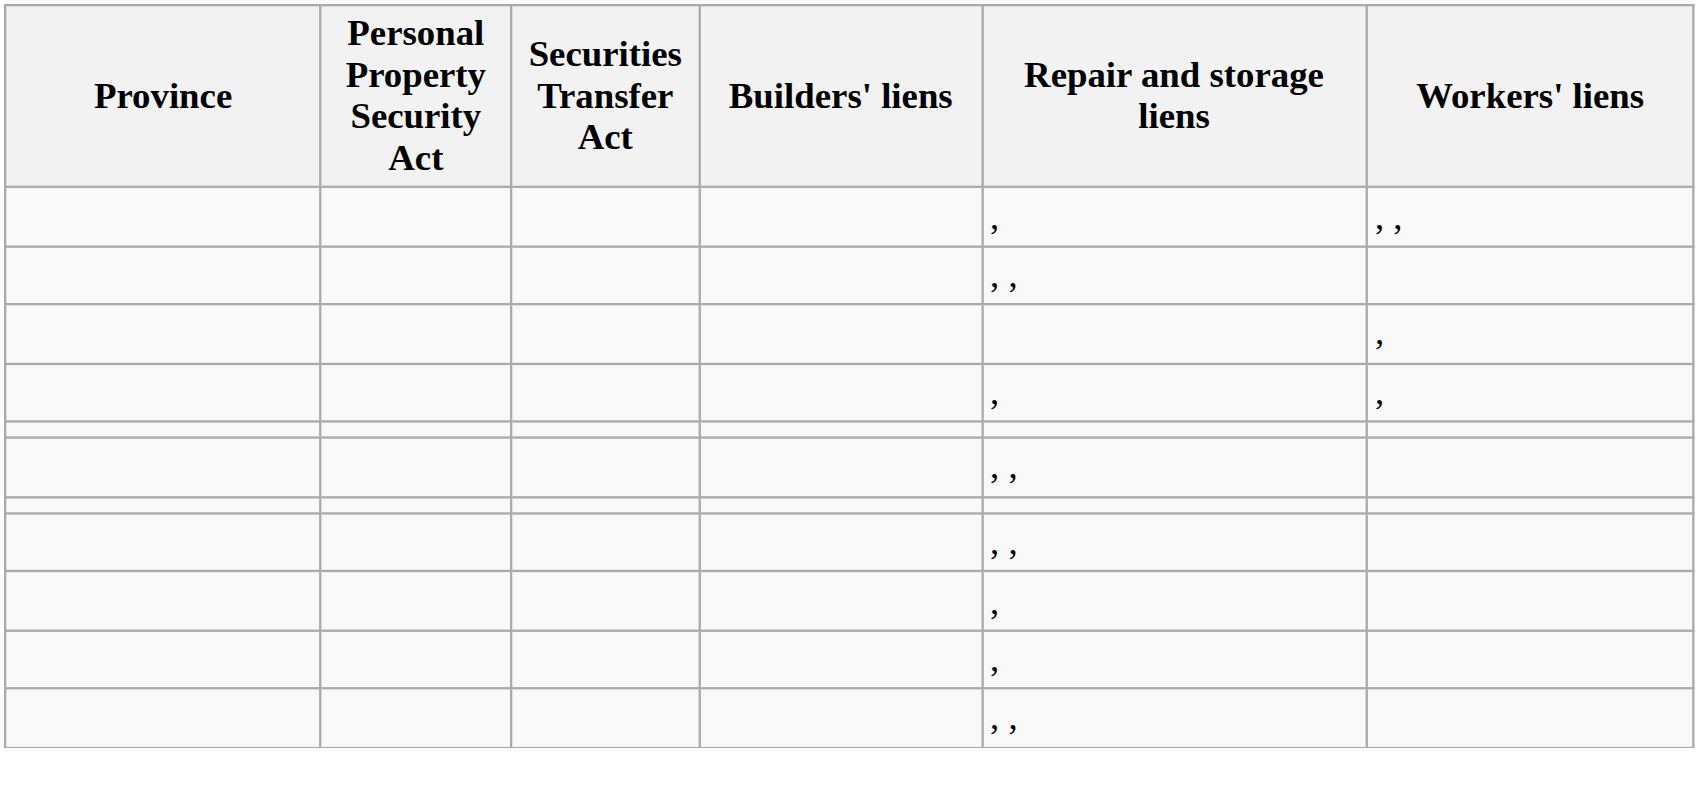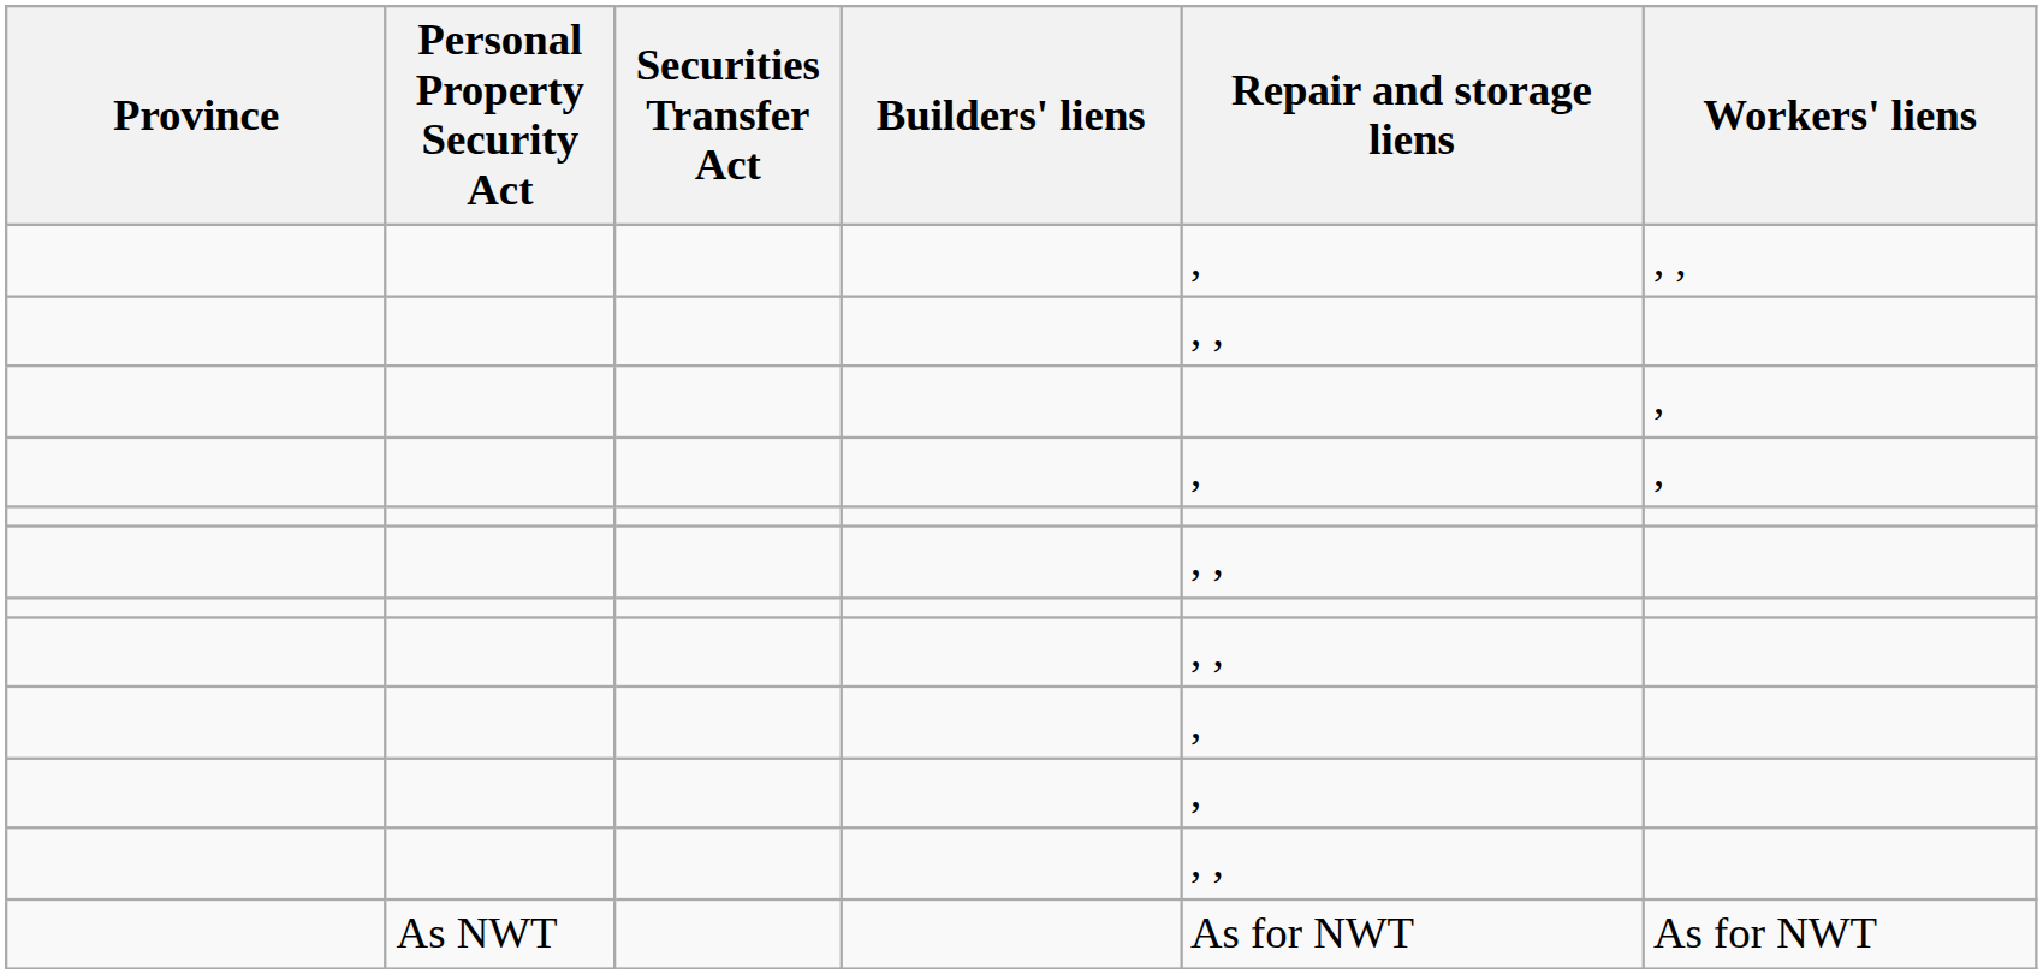+ row: As NWT | As for NWT | As for NWT
